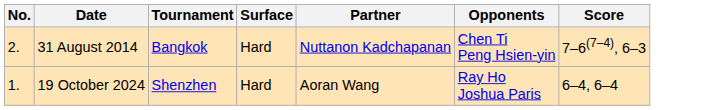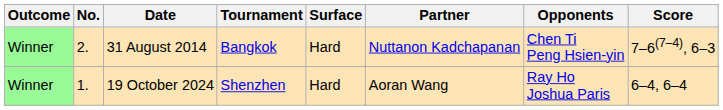+ column: Outcome | Winner | Winner
